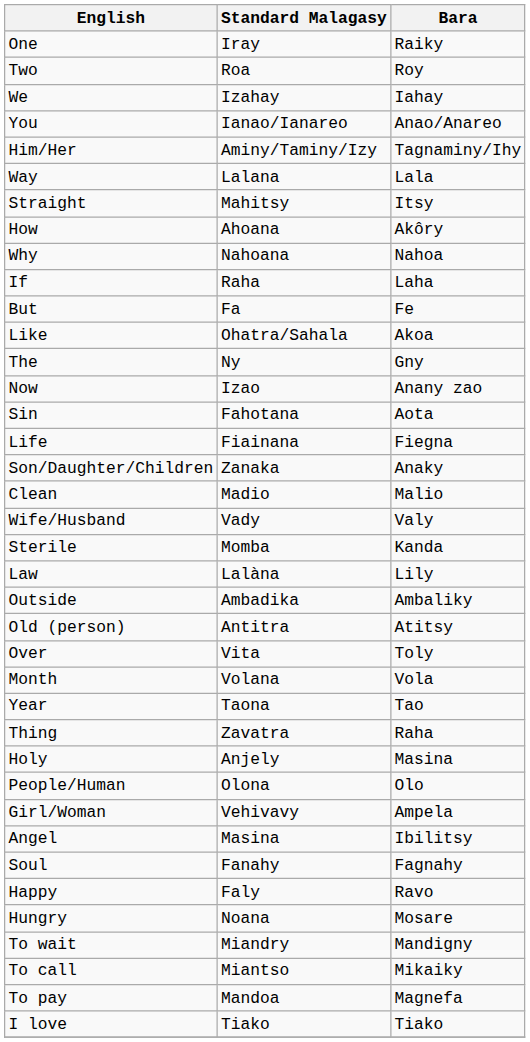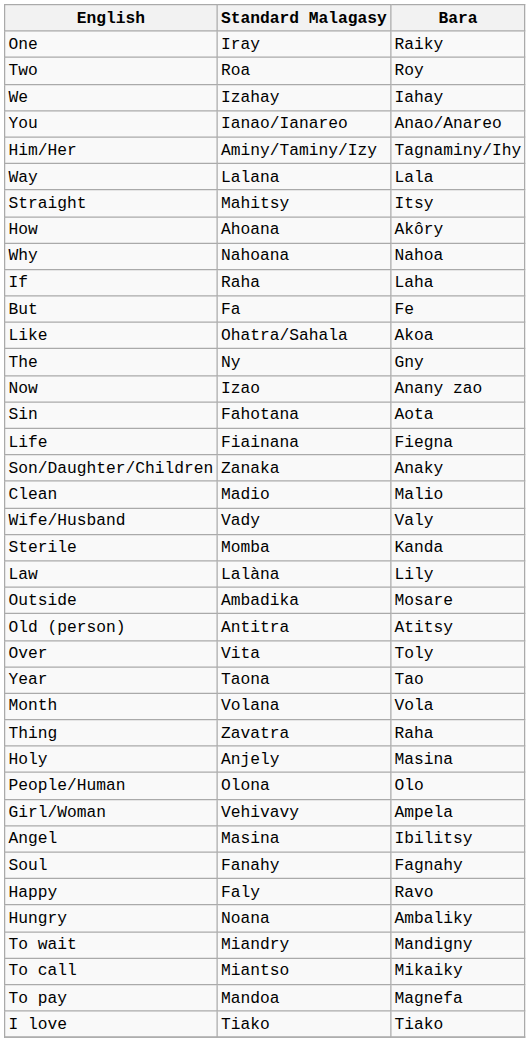Outside | Bara: Ambaliky -> Mosare
rows swapped: Month <-> Year
Hungry | Bara: Mosare -> Ambaliky
